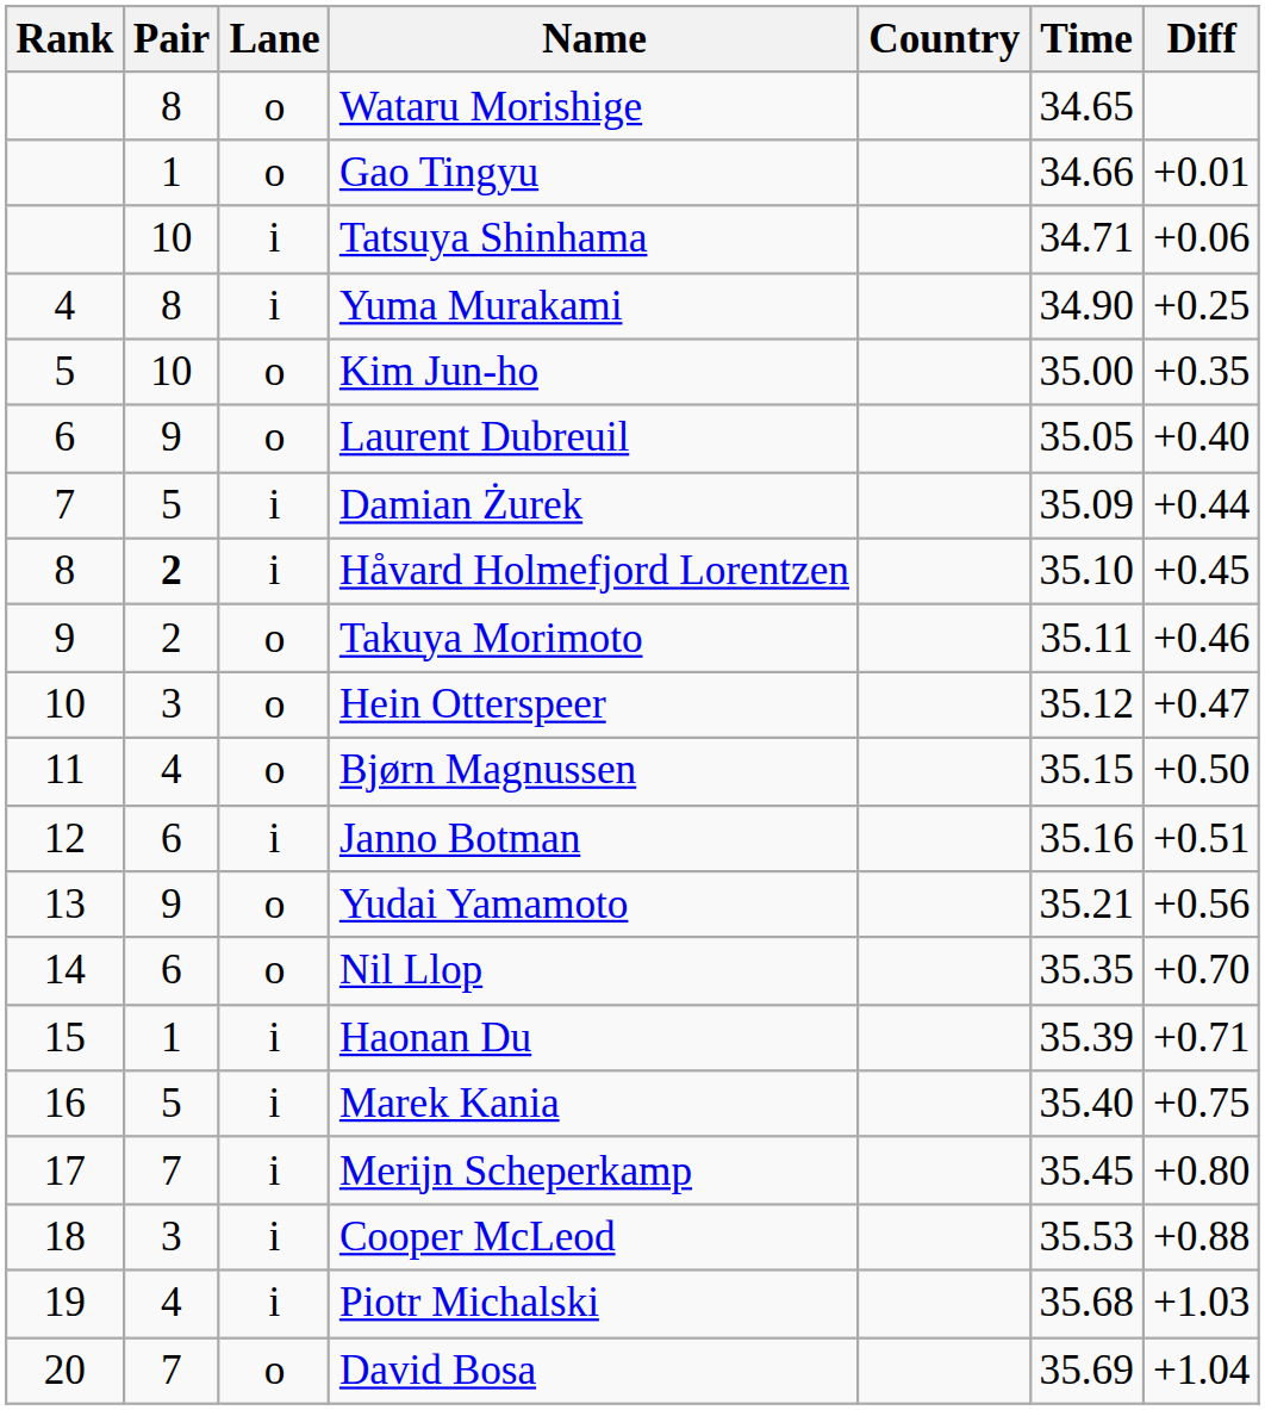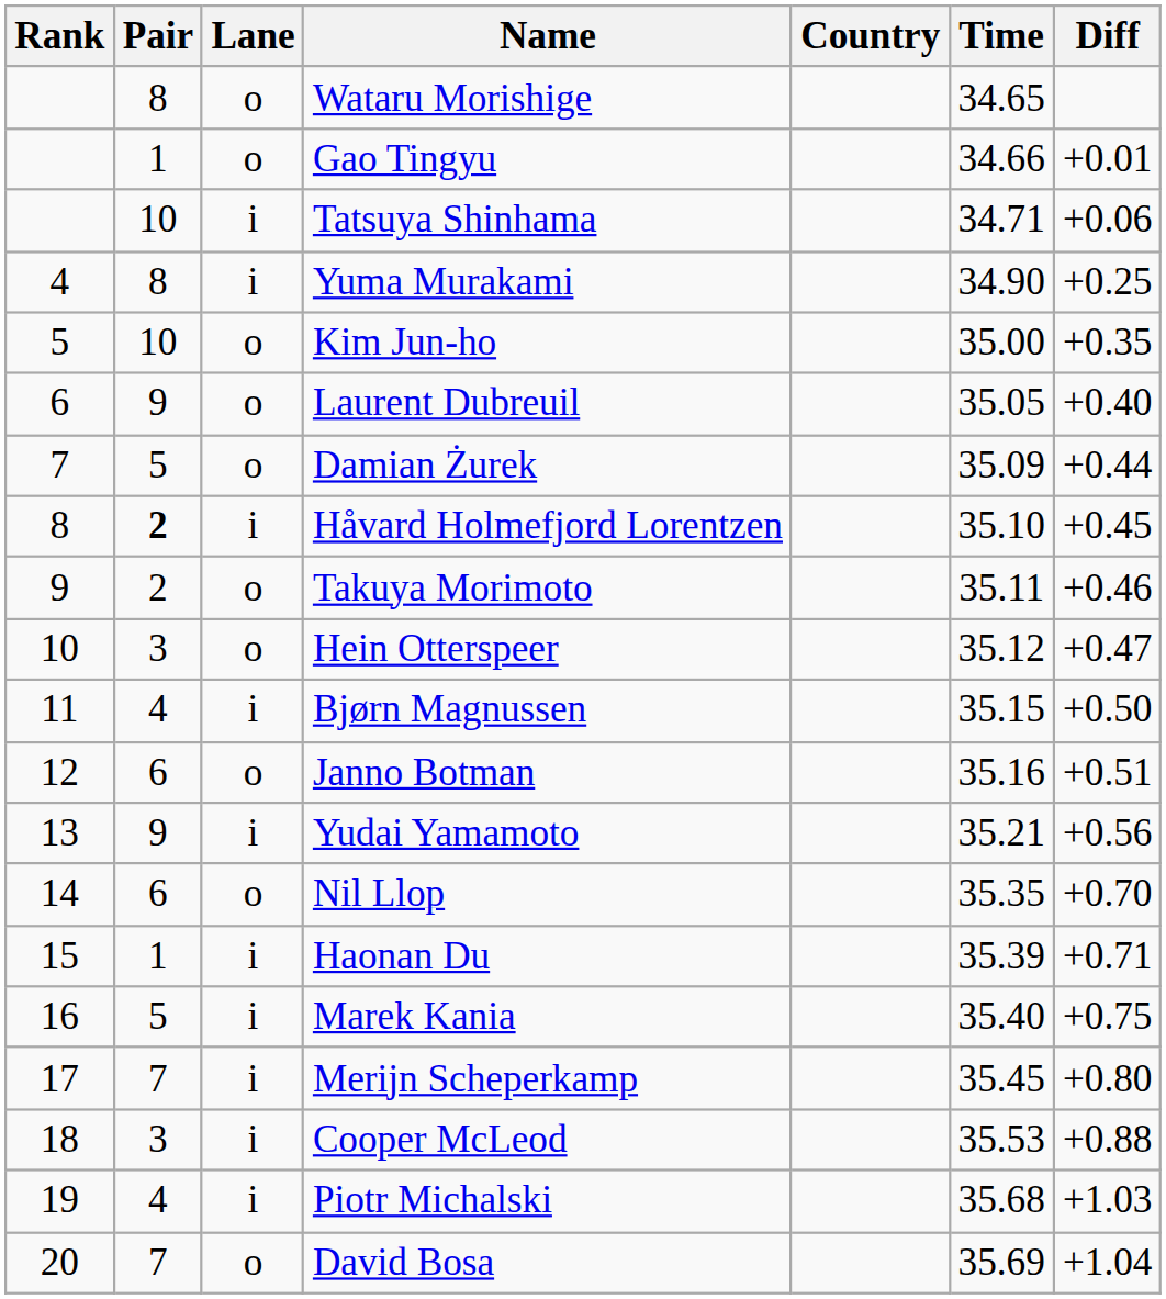Damian Żurek | Lane: i -> o
Bjørn Magnussen | Lane: o -> i
Janno Botman | Lane: i -> o
Yudai Yamamoto | Lane: o -> i
